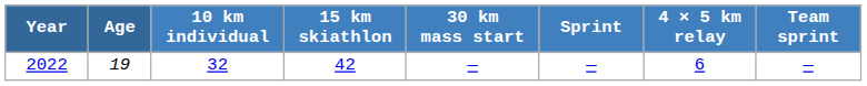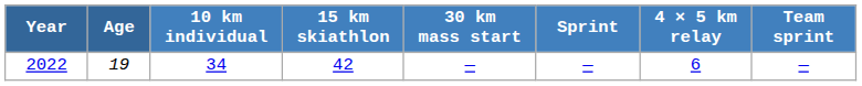2022 | 10 km individual: 32 -> 34
